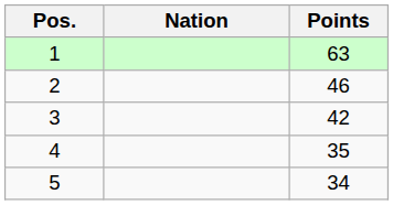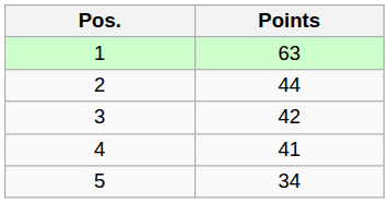- column: Nation
2 | Points: 46 -> 44
4 | Points: 35 -> 41
